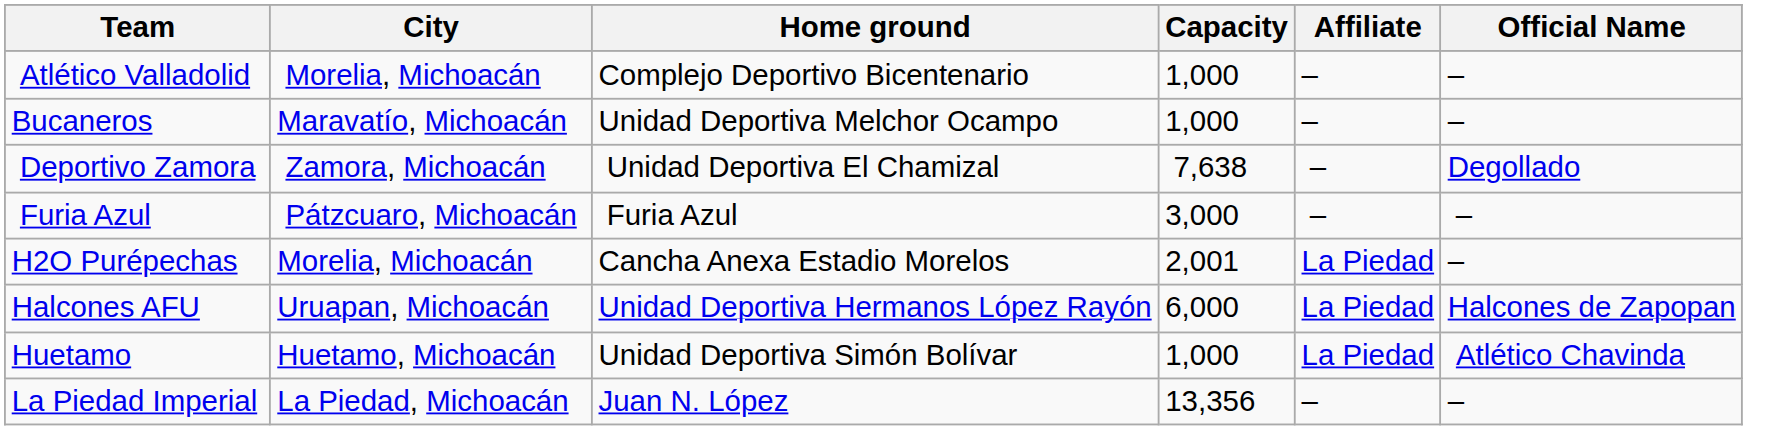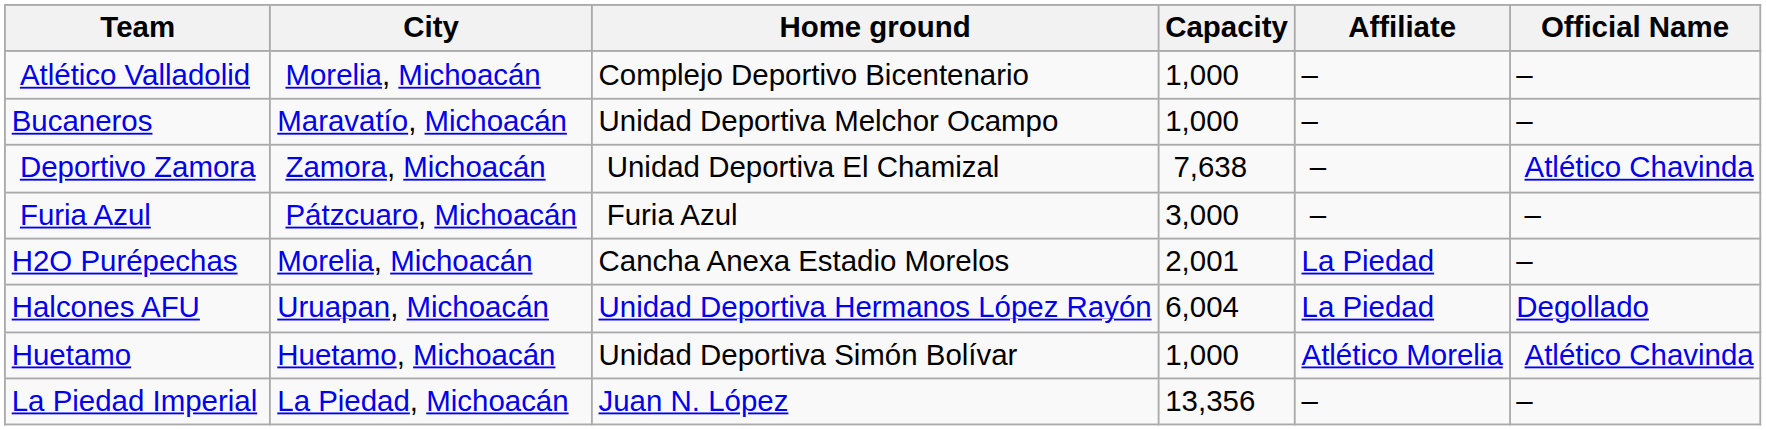Deportivo Zamora | Official Name: Degollado -> Atlético Chavinda
Halcones AFU | Capacity: 6,000 -> 6,004
Halcones AFU | Official Name: Halcones de Zapopan -> Degollado
Huetamo | Affiliate: La Piedad -> Atlético Morelia
